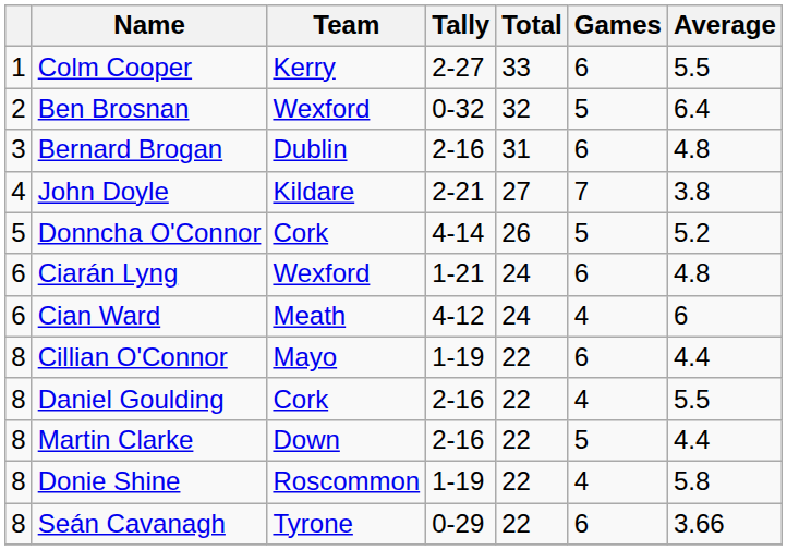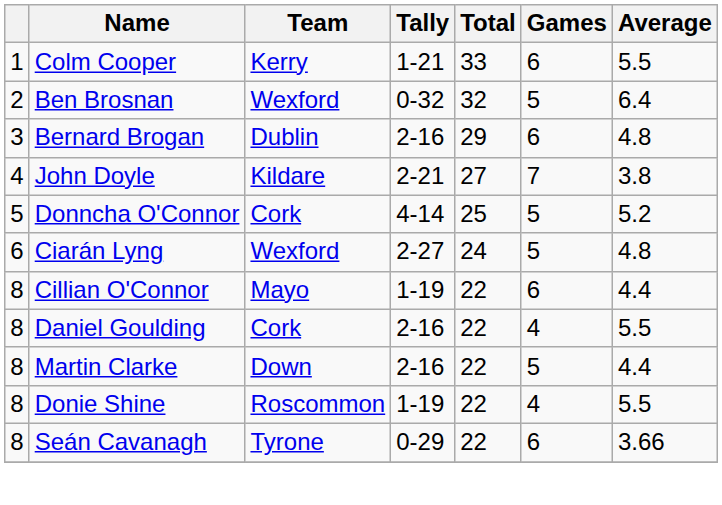Colm Cooper | Tally: 2-27 -> 1-21
Bernard Brogan | Total: 31 -> 29
Donncha O'Connor | Total: 26 -> 25
Ciarán Lyng | Tally: 1-21 -> 2-27
Ciarán Lyng | Games: 6 -> 5
- row: 6 | Cian Ward | Meath | 4-12 | 24 | 4 | 6
Donie Shine | Average: 5.8 -> 5.5
